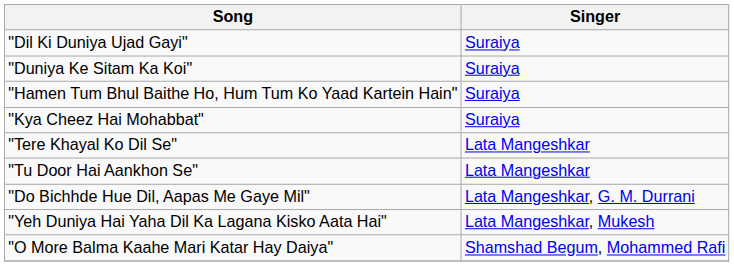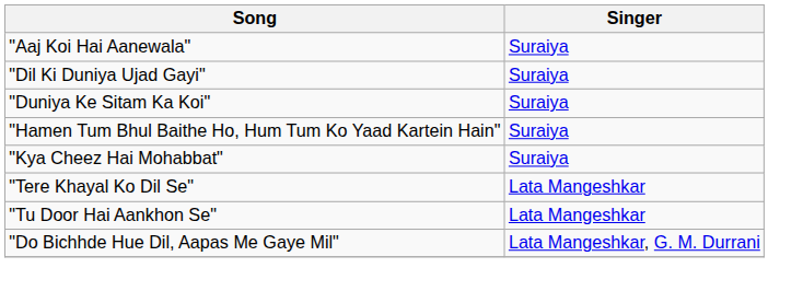+ row: "Aaj Koi Hai Aanewala" | Suraiya
- row: "Yeh Duniya Hai Yaha Dil Ka Lagana Kisko Aata Hai" | Lata Mangeshkar, Mukesh
- row: "O More Balma Kaahe Mari Katar Hay Daiya" | Shamshad Begum, Mohammed Rafi
